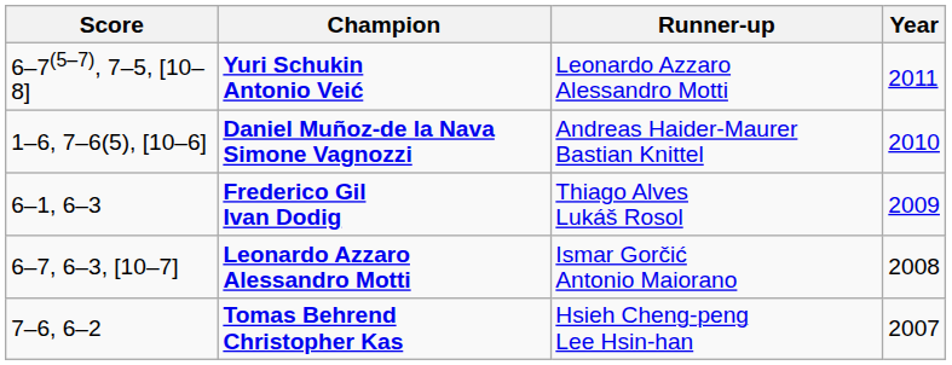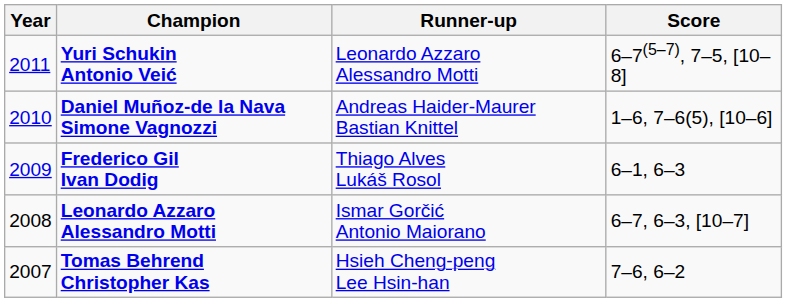columns swapped: Year <-> Score
